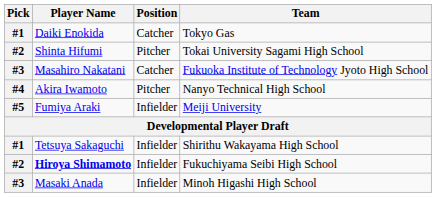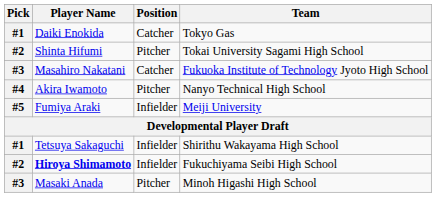Masaki Anada | Position: Infielder -> Pitcher
